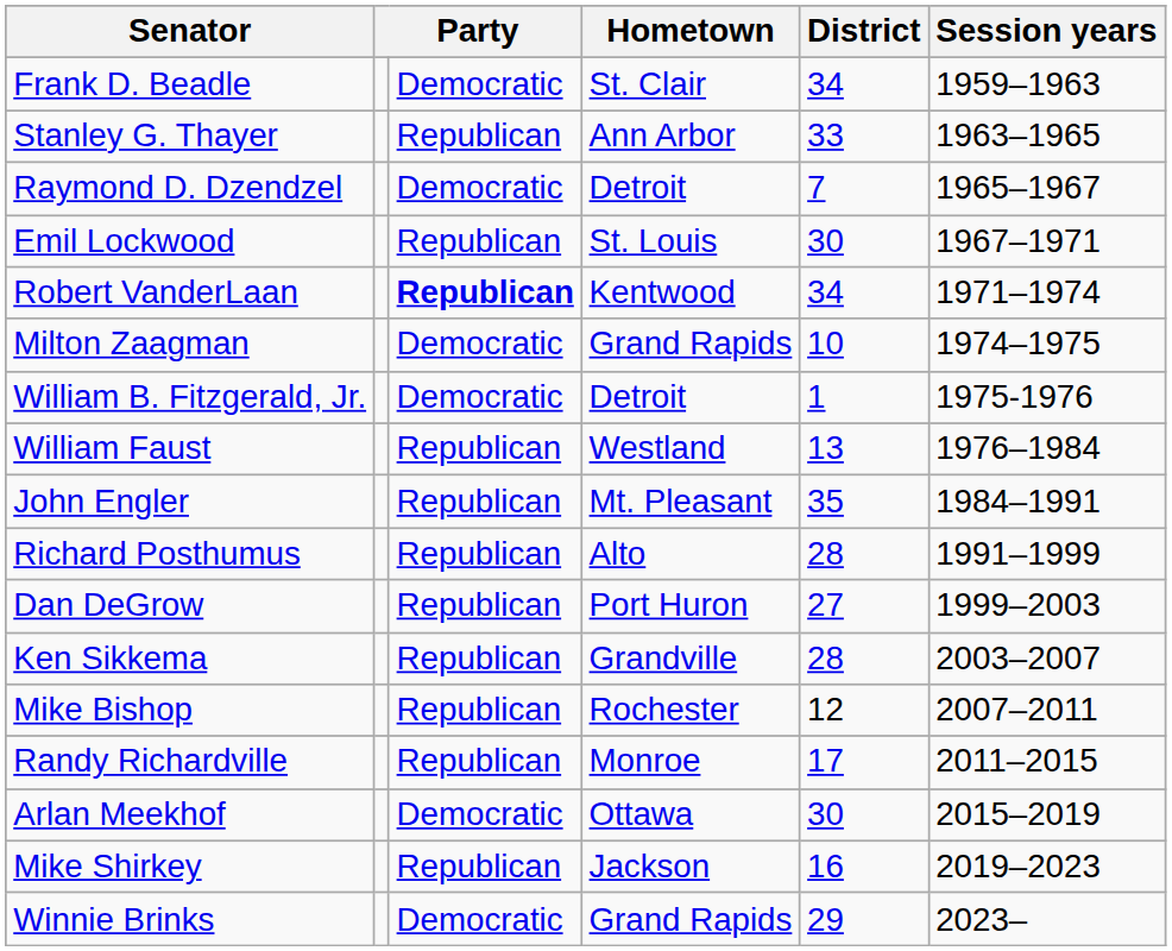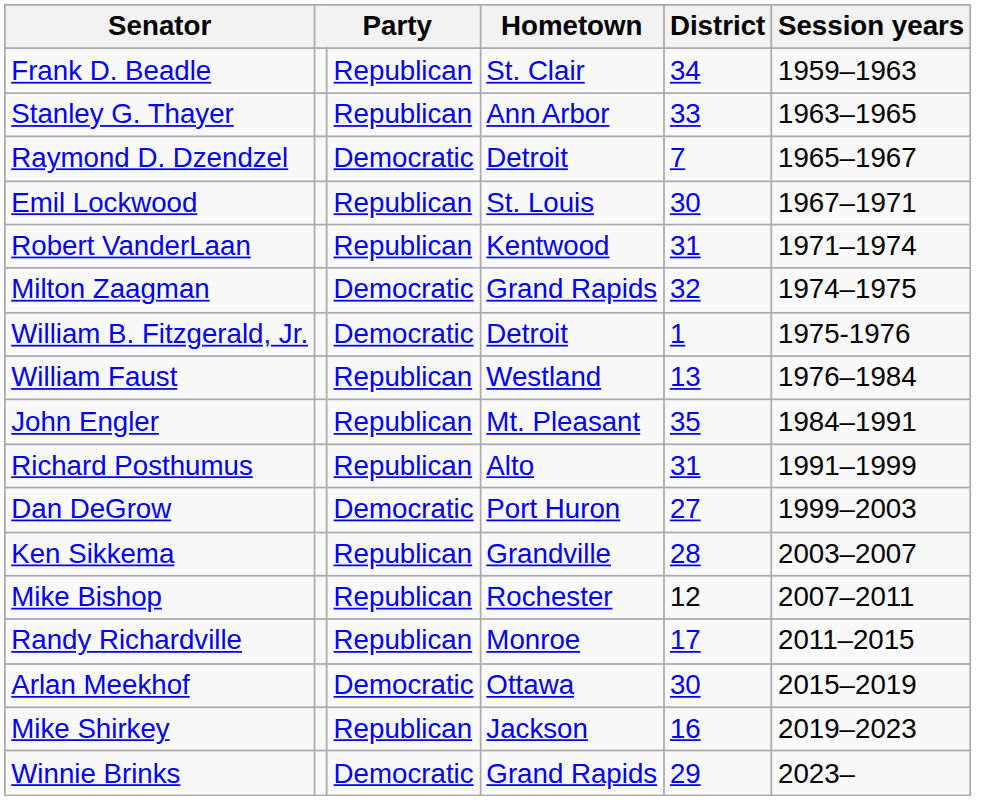Frank D. Beadle | column 3: Democratic -> Republican
Robert VanderLaan | column 3: bold -> normal
Robert VanderLaan | District: 34 -> 31
Milton Zaagman | District: 10 -> 32
Richard Posthumus | District: 28 -> 31
Dan DeGrow | column 3: Republican -> Democratic
